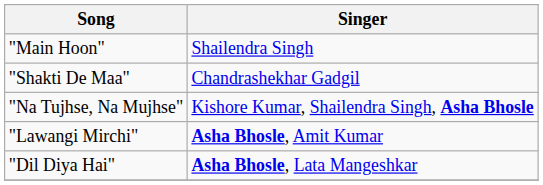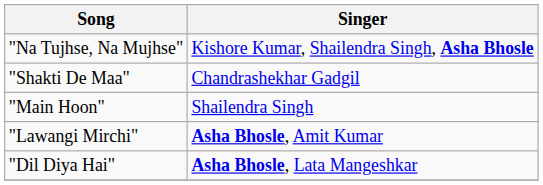rows swapped: "Na Tujhse, Na Mujhse" <-> "Main Hoon"
